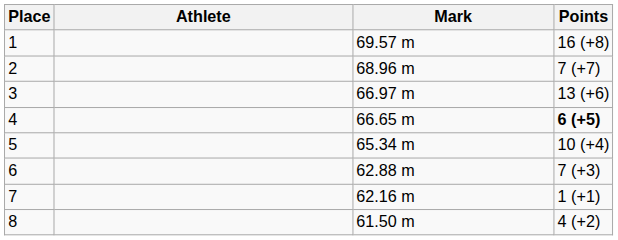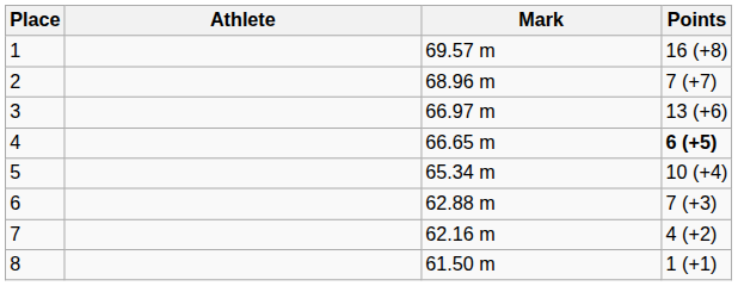7 | Points: 1 (+1) -> 4 (+2)
8 | Points: 4 (+2) -> 1 (+1)
